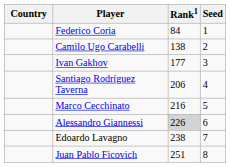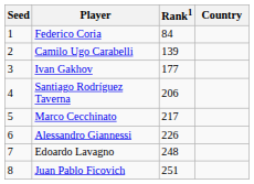columns swapped: Country <-> Seed
Camilo Ugo Carabelli | Rank1: 138 -> 139
Marco Cecchinato | Rank1: 216 -> 217
Alessandro Giannessi | Rank1: lightgrey background -> no background
Edoardo Lavagno | Rank1: 238 -> 248
